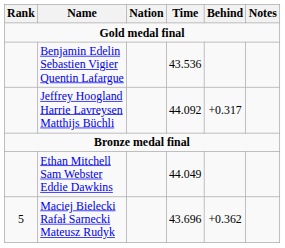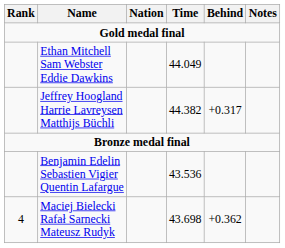rows swapped: Ethan Mitchell Sam Webster Eddie Dawkins <-> Benjamin Edelin Sebastien Vigier Quentin Lafargue
Jeffrey Hoogland Harrie Lavreysen Matthijs Büchli | Time: 44.092 -> 44.382
Maciej Bielecki Rafał Sarnecki Mateusz Rudyk | Rank: 5 -> 4
Maciej Bielecki Rafał Sarnecki Mateusz Rudyk | Time: 43.696 -> 43.698
